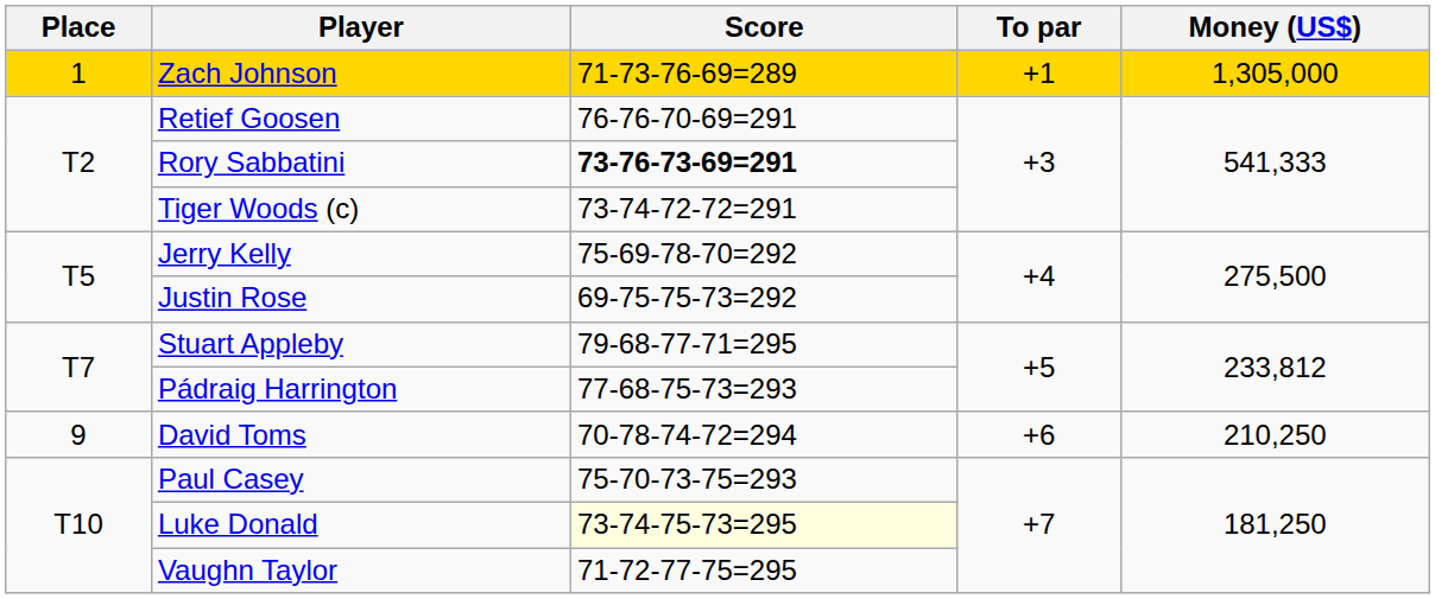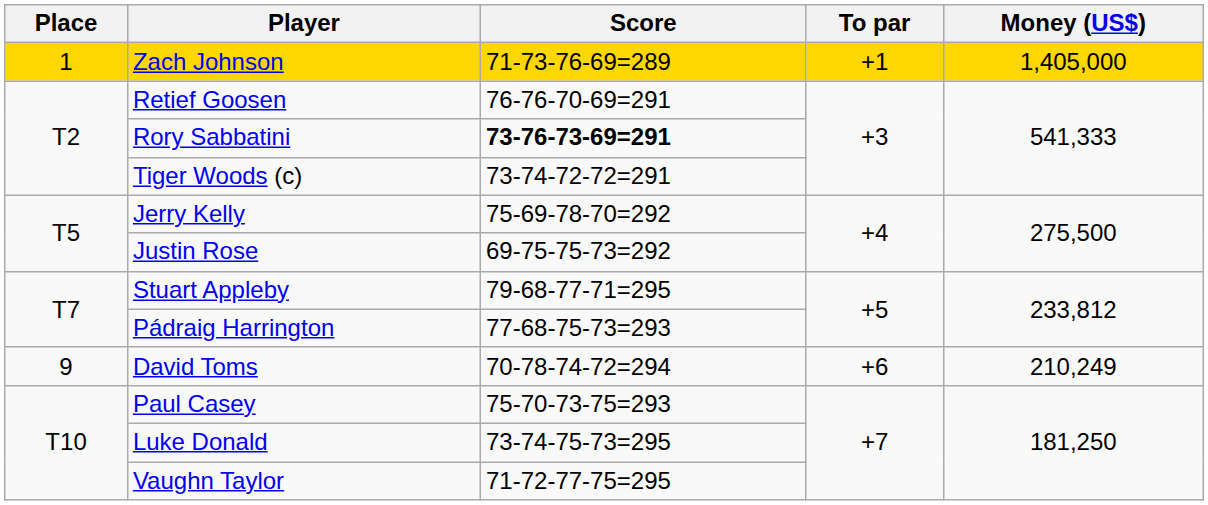Zach Johnson | Money (US$): 1,305,000 -> 1,405,000
David Toms | Money (US$): 210,250 -> 210,249
Luke Donald | Score: lightyellow background -> no background
